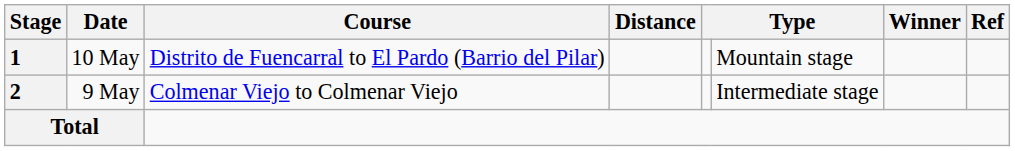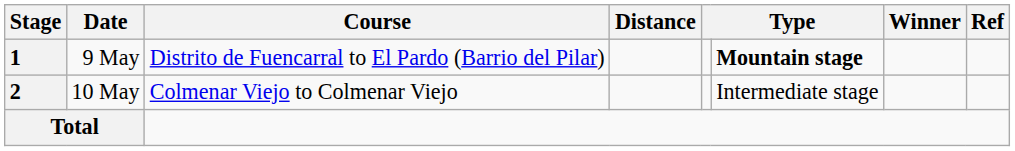1 | Date: 10 May -> 9 May
1 | column 6: normal -> bold
2 | Date: 9 May -> 10 May
